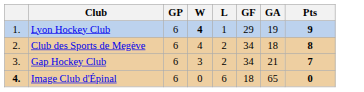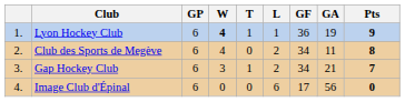+ column: T | 1 | 0 | 1 | 0
Lyon Hockey Club | GF: 29 -> 36
Club des Sports de Megève | GA: 18 -> 11
Image Club d'Épinal | column 1: bold -> normal
Image Club d'Épinal | GF: 18 -> 17
Image Club d'Épinal | GA: 65 -> 56
